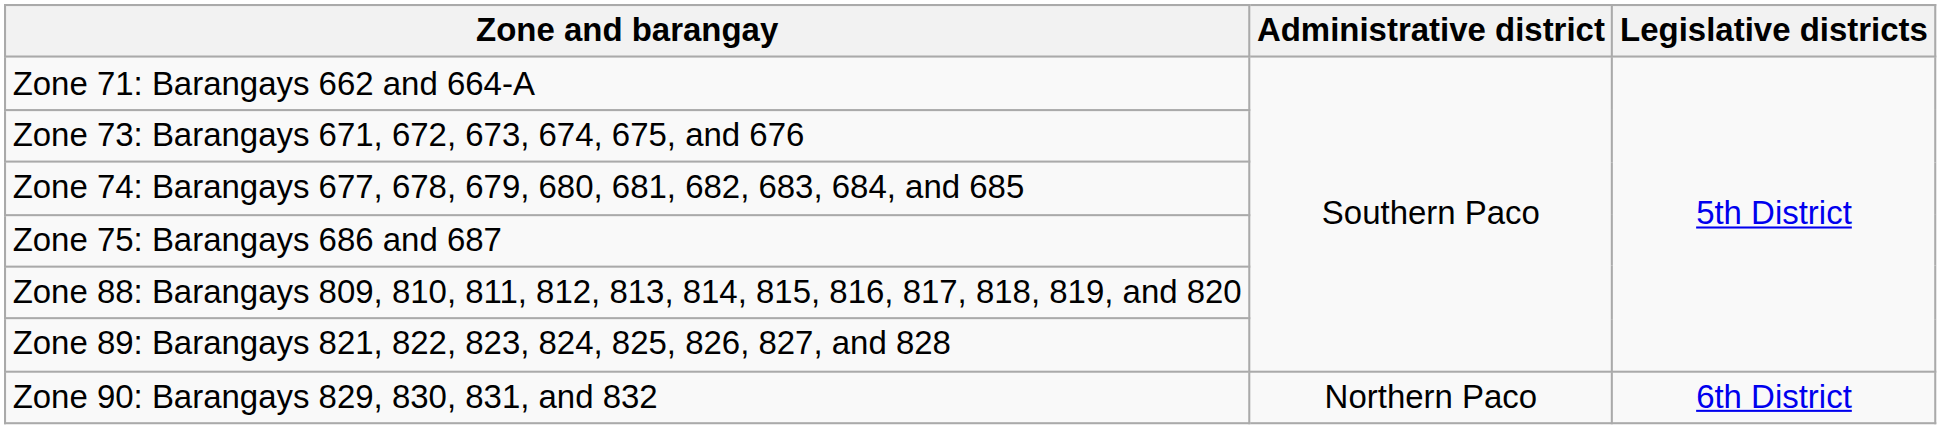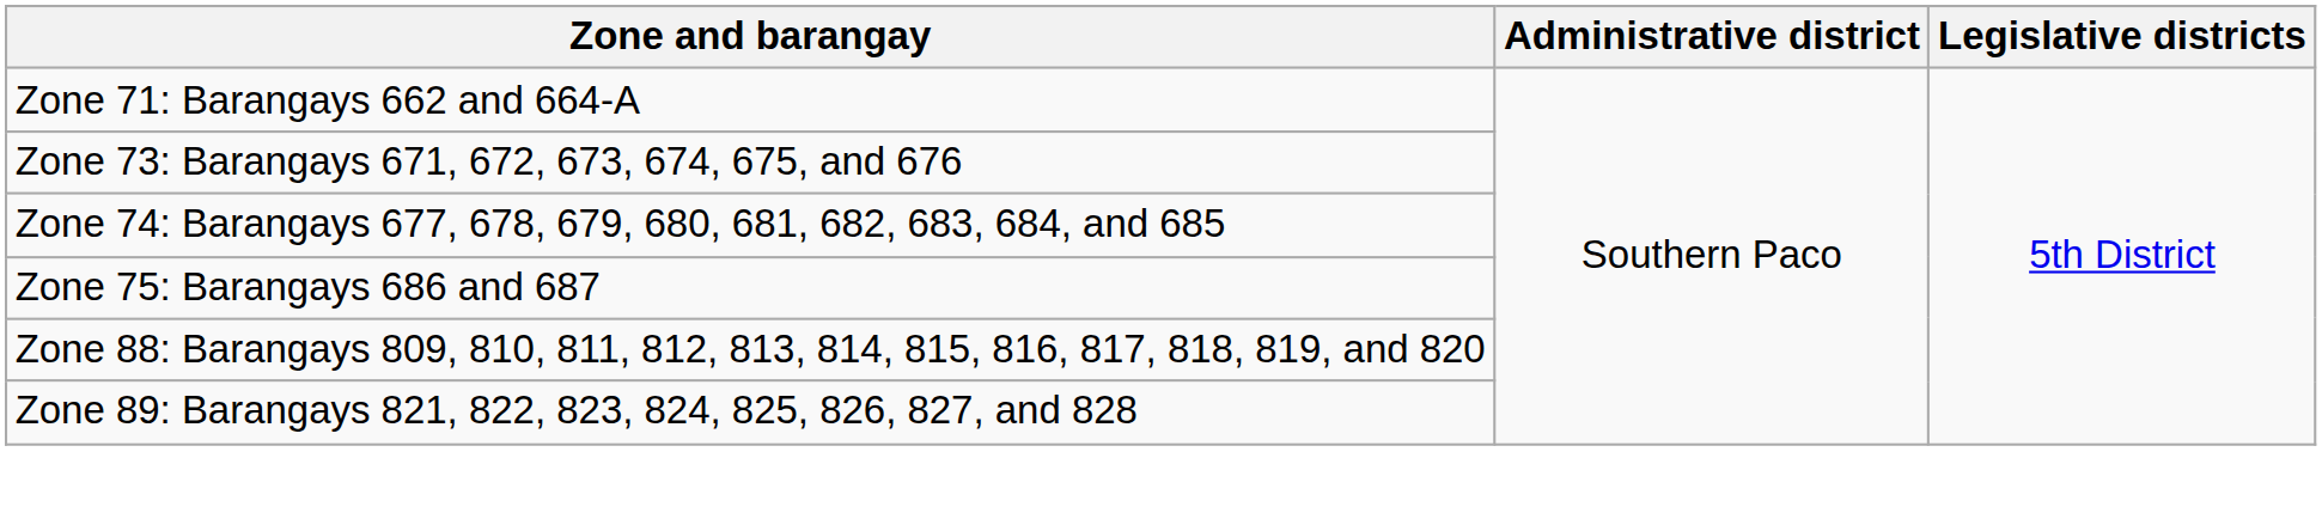- row: Zone 90: Barangays 829, 830, 831, and 832 | Northern Paco | 6th District
